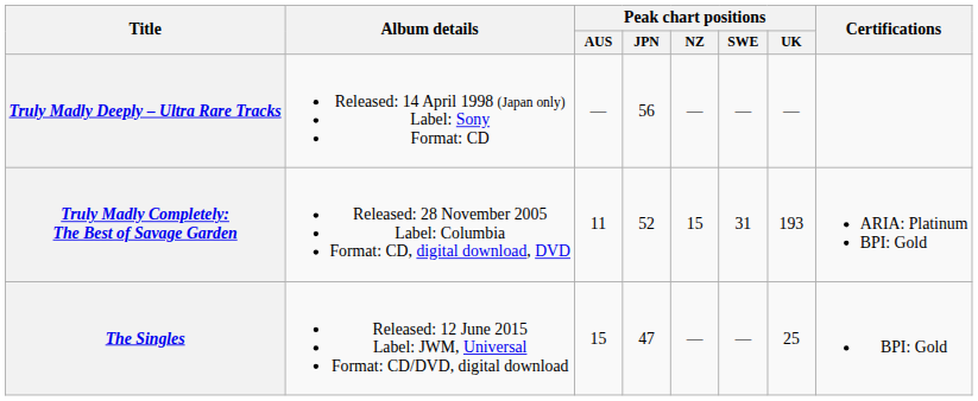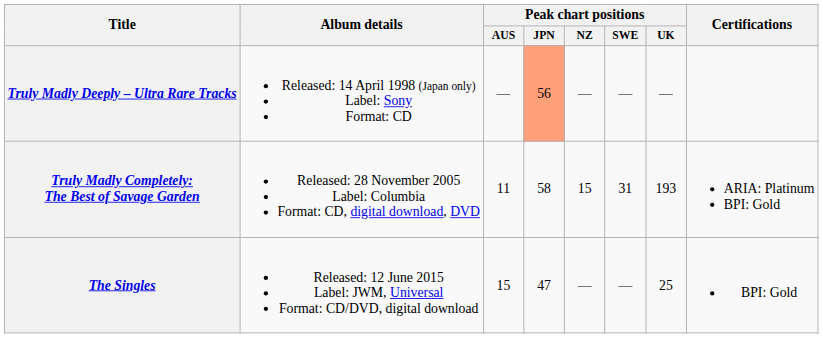Truly Madly Deeply – Ultra Rare Tracks | Peak chart positions / JPN: no background -> lightsalmon background
Truly Madly Completely: The Best of Savage Garden | Peak chart positions / JPN: 52 -> 58
